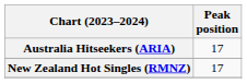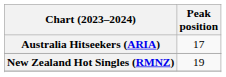New Zealand Hot Singles (RMNZ) | Peak position: 17 -> 19
